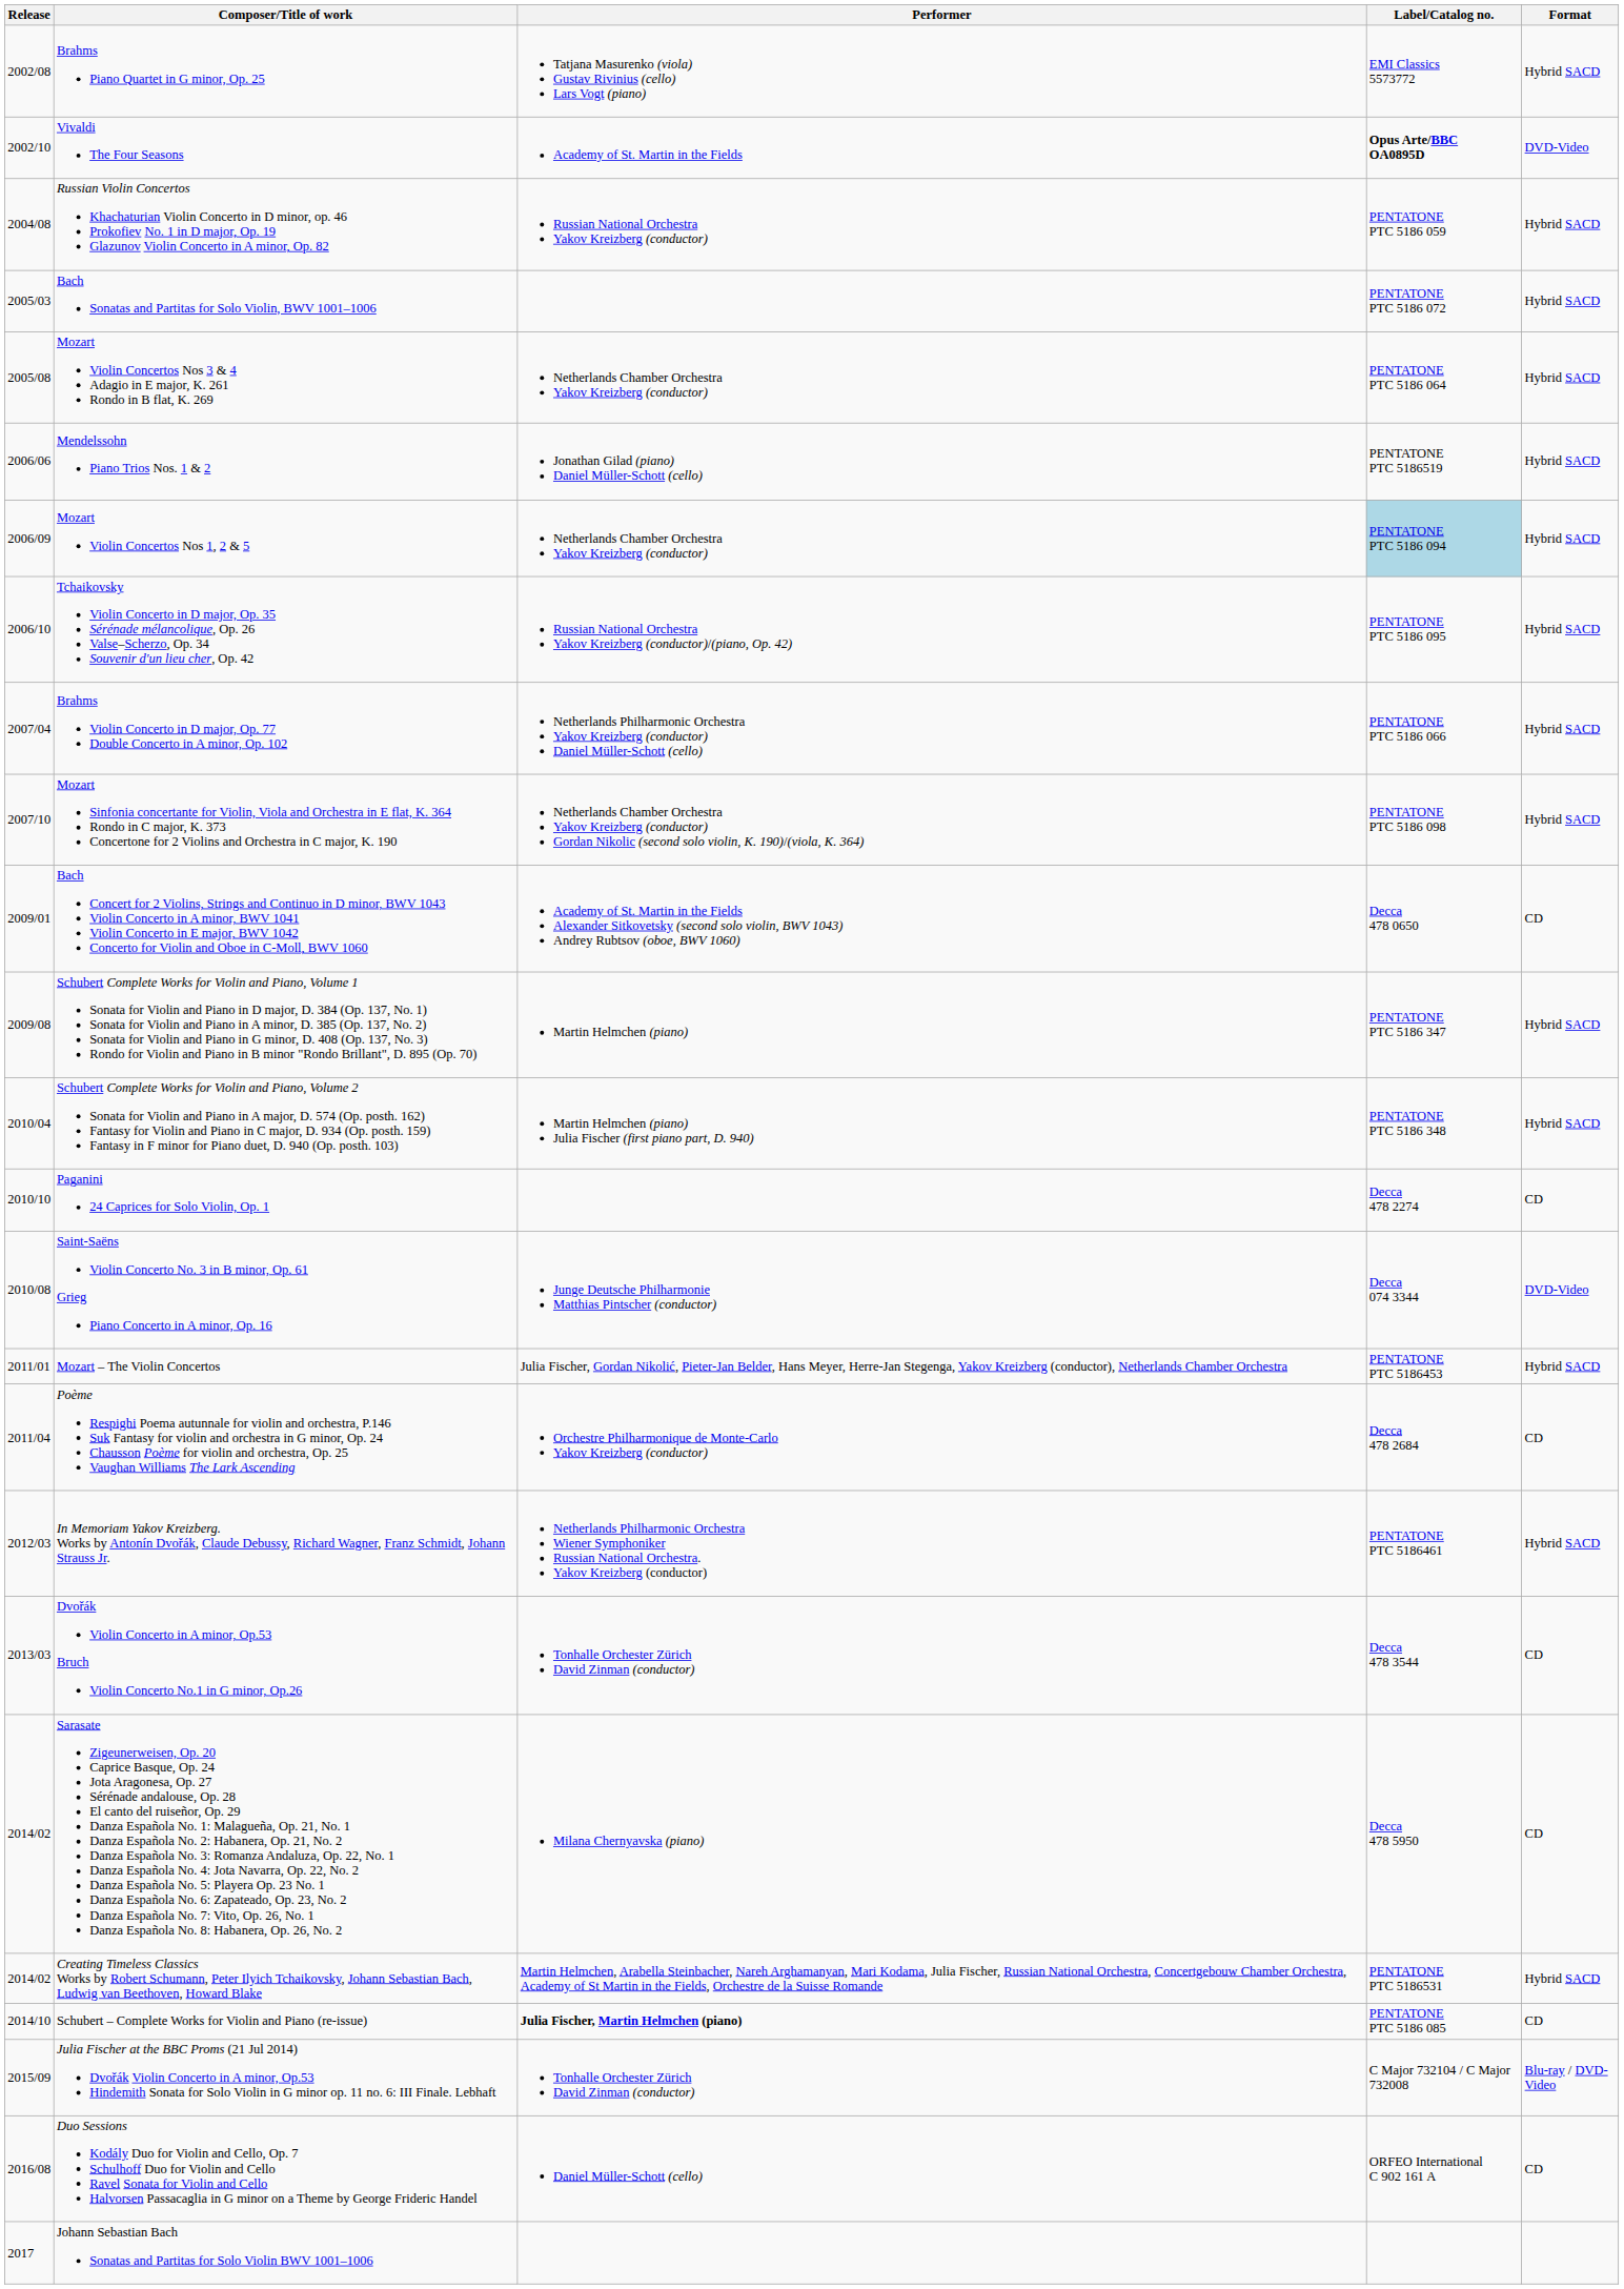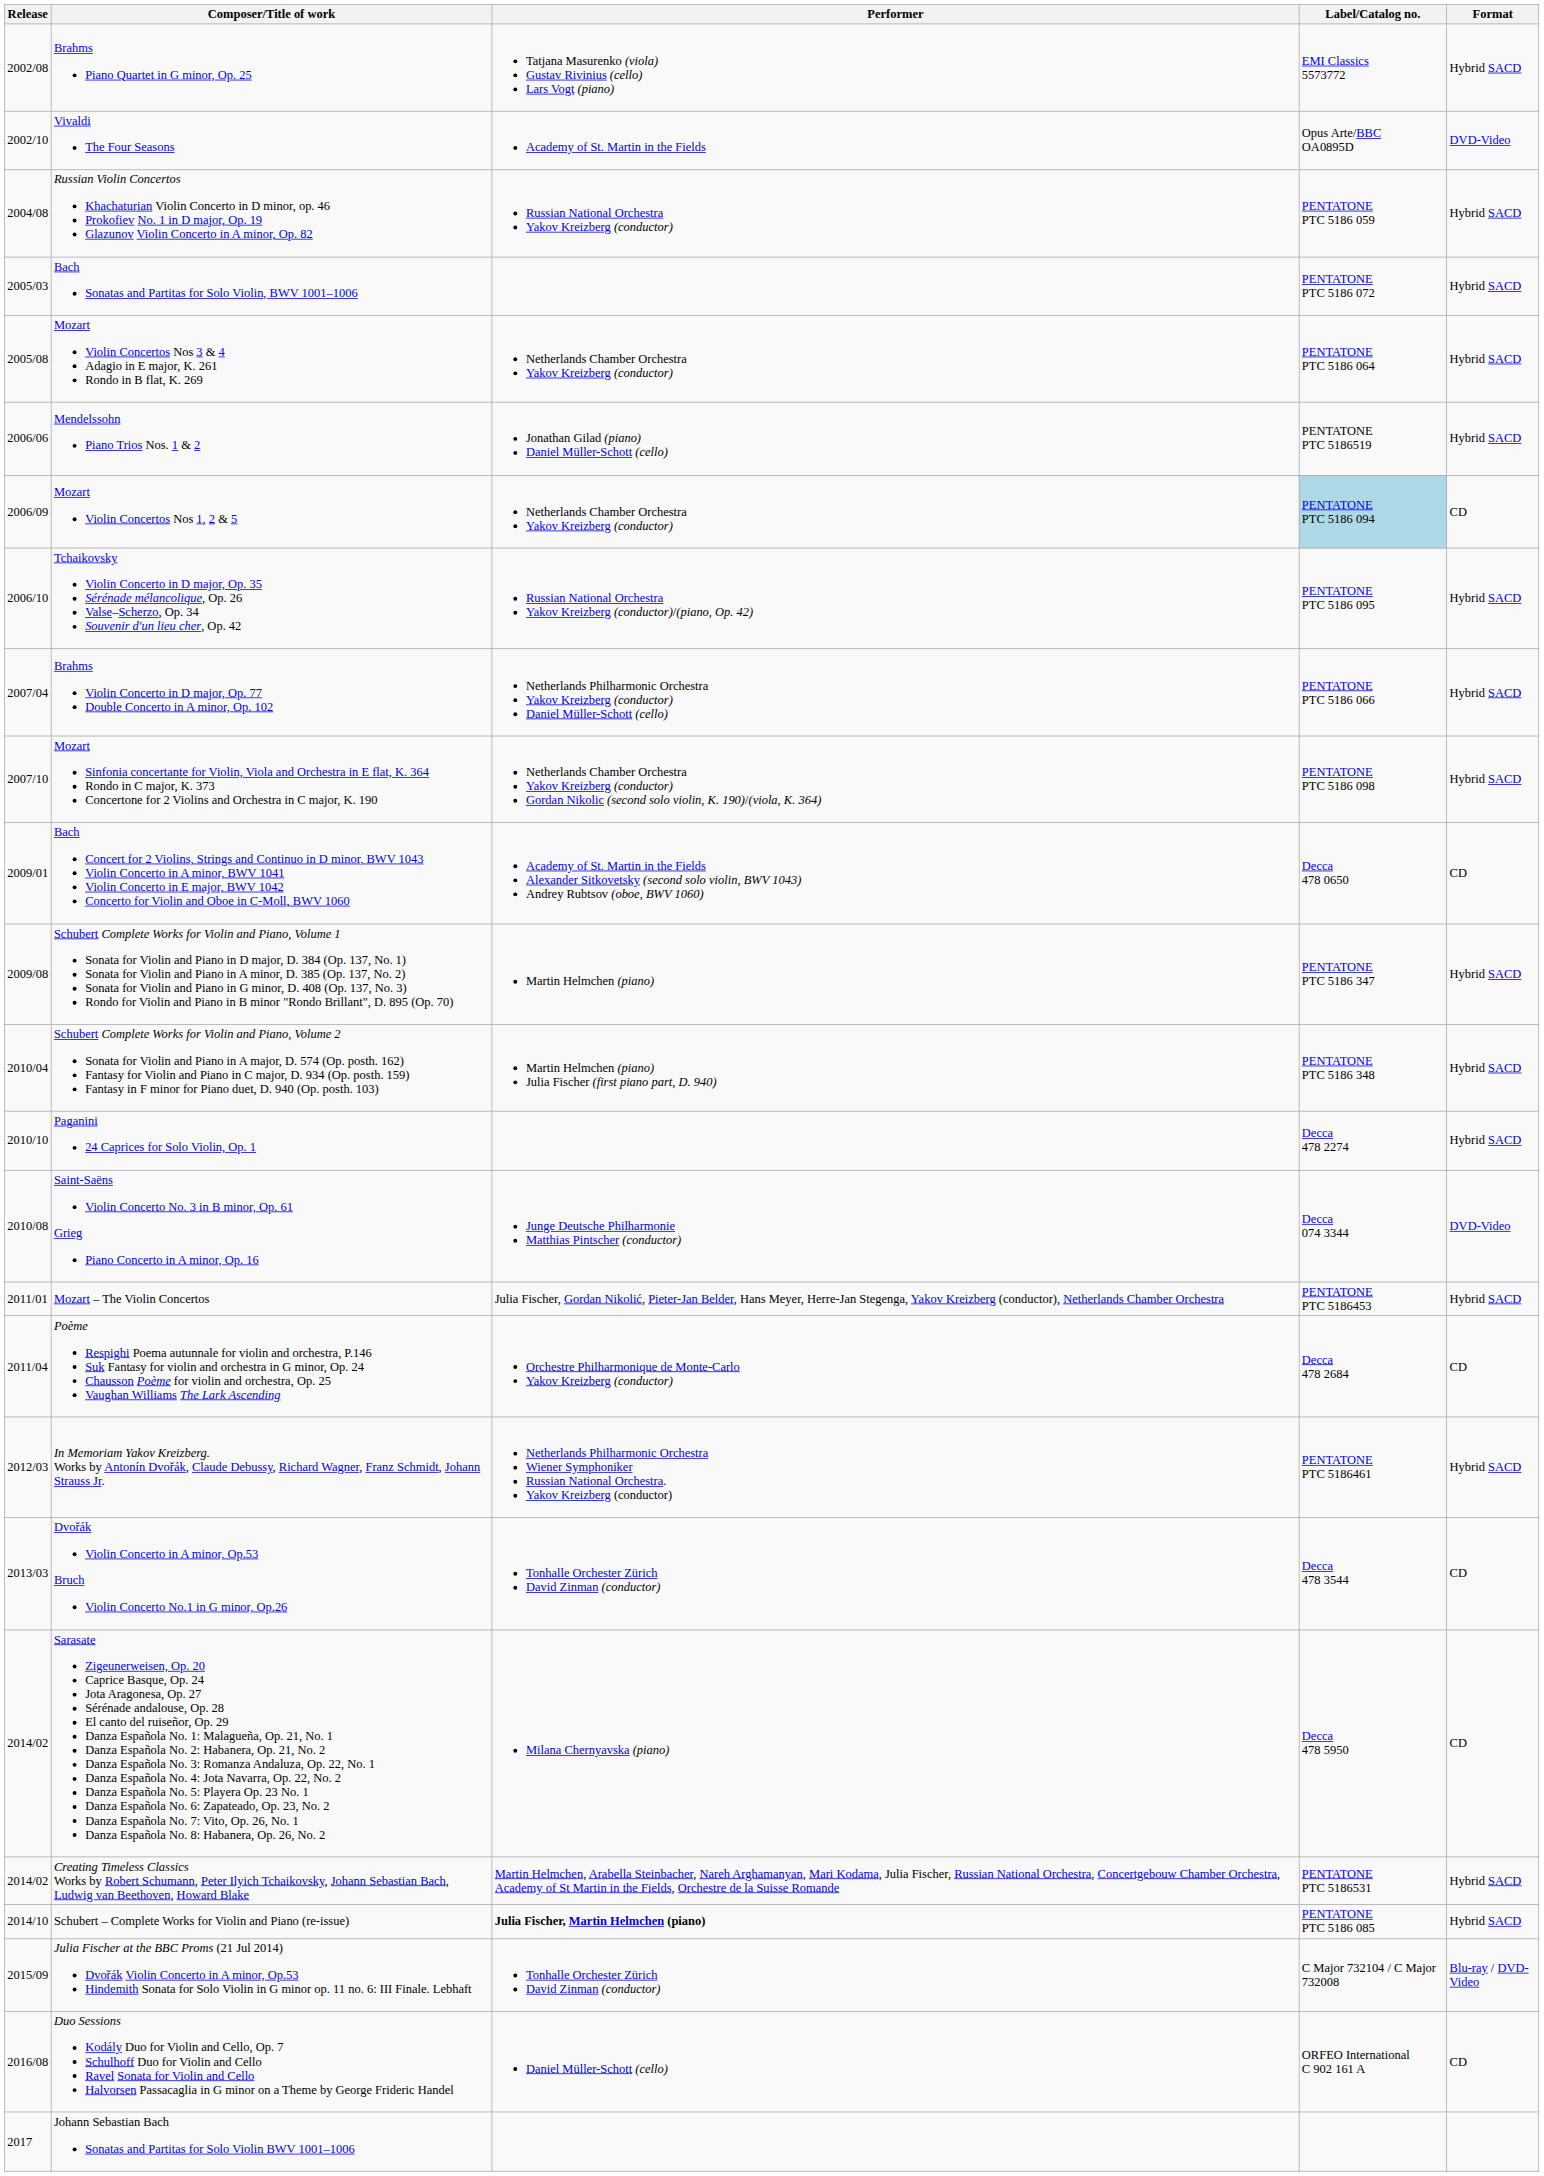Vivaldi The Four Seasons | Label/Catalog no.: bold -> normal
Mozart Violin Concertos Nos 1, 2 & 5 | Format: Hybrid SACD -> CD
Paganini 24 Caprices for Solo Violin, Op. 1 | Format: CD -> Hybrid SACD
Schubert – Complete Works for Violin and Piano (re-issue) | Format: CD -> Hybrid SACD
